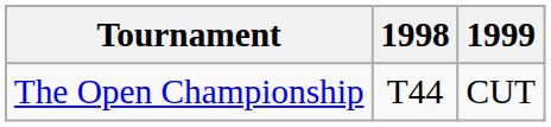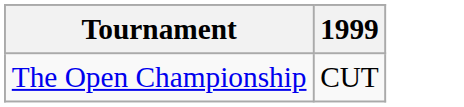- column: 1998 | T44
